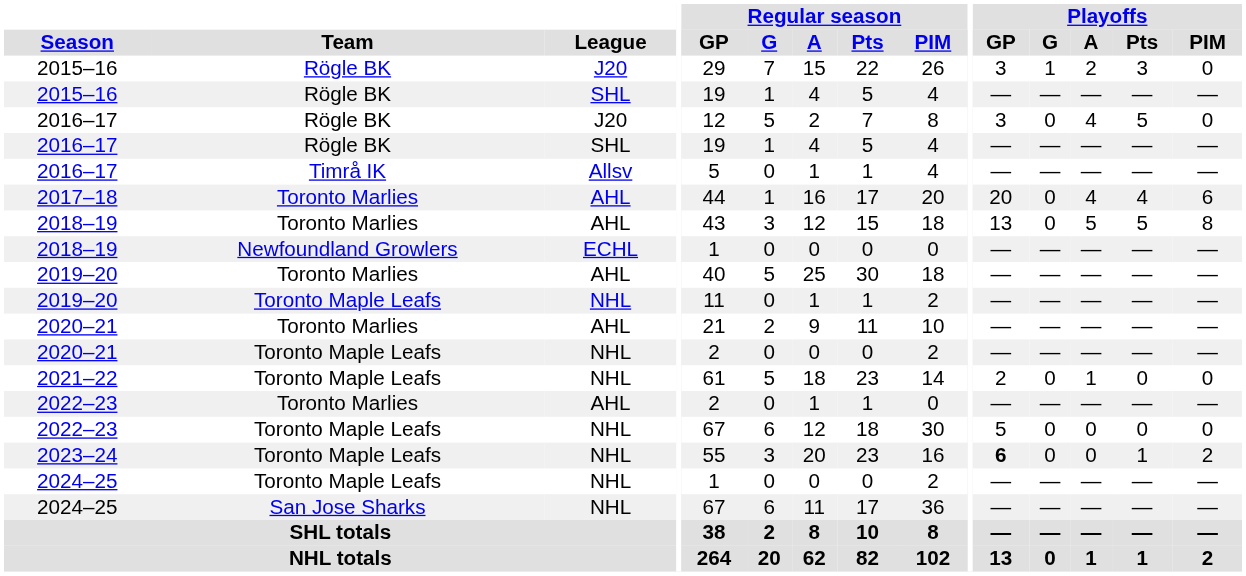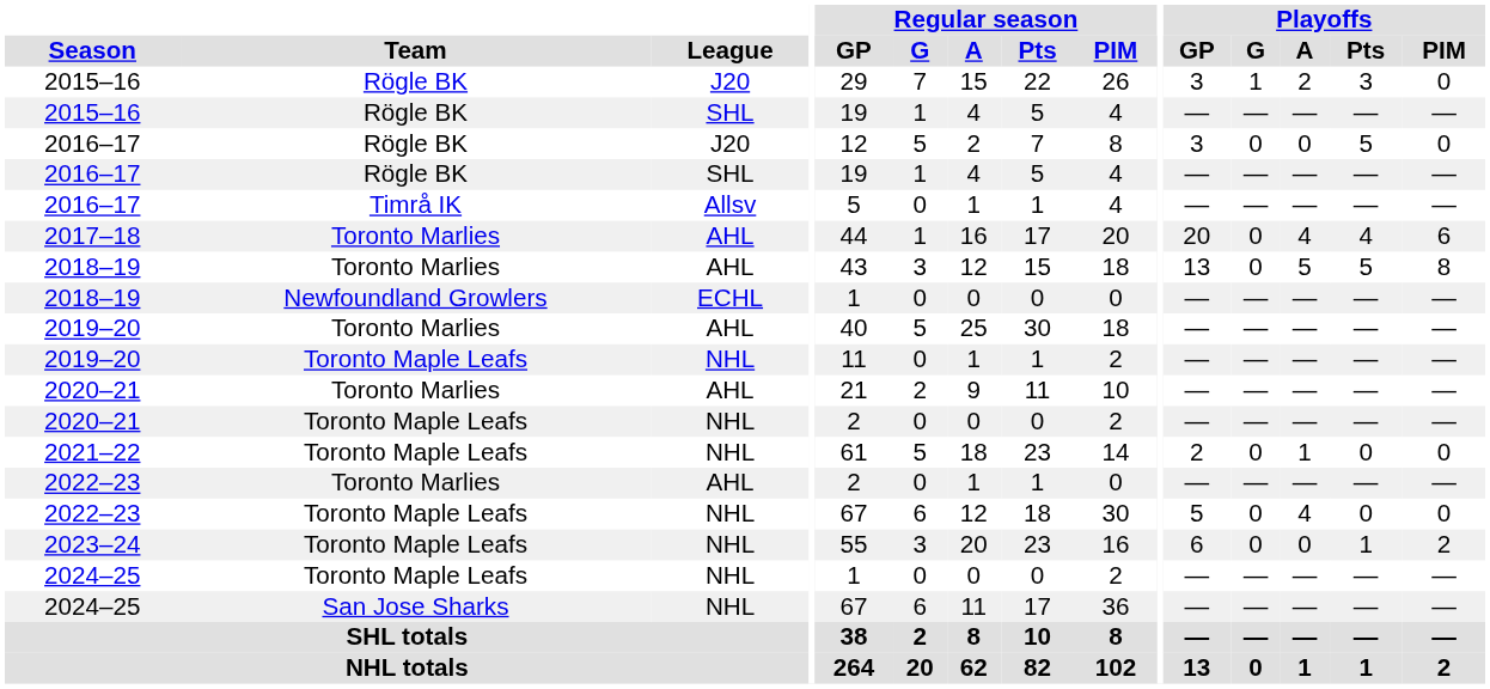2016–17 / J20 | Playoffs / A: 4 -> 0
2022–23 / NHL | Playoffs / A: 0 -> 4
2023–24 | Playoffs / GP: bold -> normal
